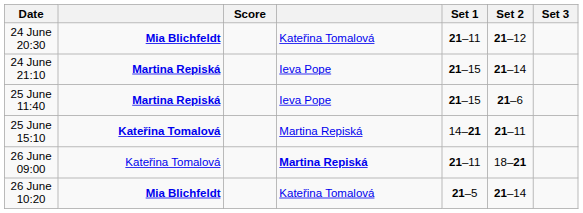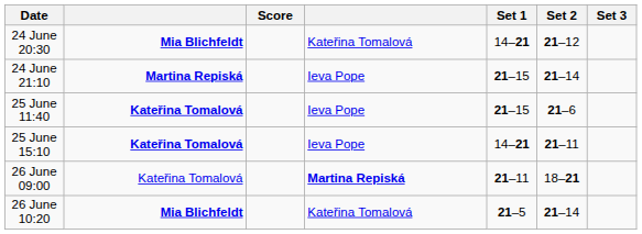24 June 20:30 | Set 1: 21–11 -> 14–21
25 June 11:40 | column 2: Martina Repiská -> Kateřina Tomalová
25 June 15:10 | column 4: Martina Repiská -> Ieva Pope
